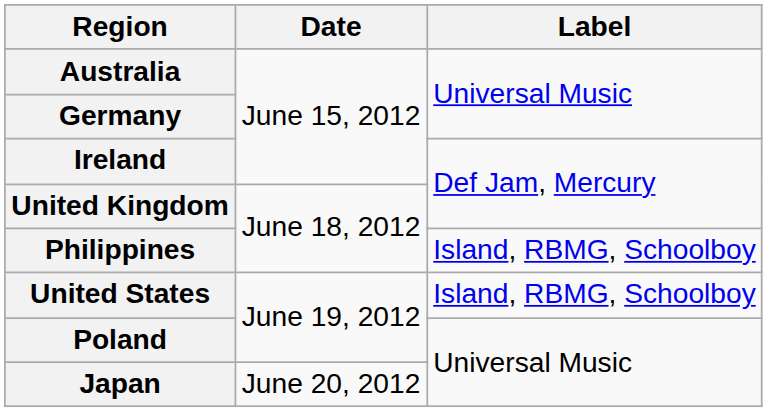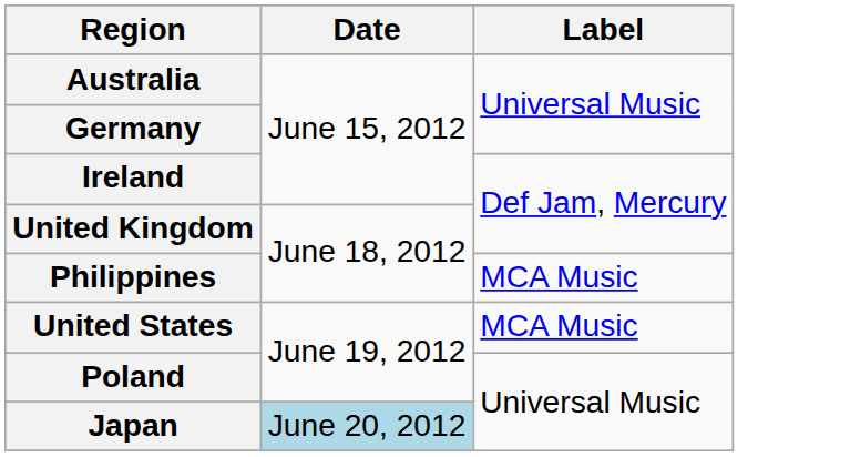Philippines | Label: Island, RBMG, Schoolboy -> MCA Music
United States | Label: Island, RBMG, Schoolboy -> MCA Music
Japan | Date: no background -> lightblue background
